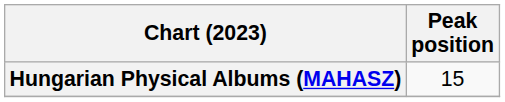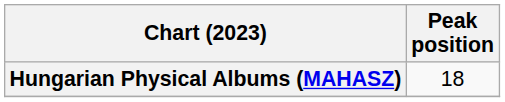Hungarian Physical Albums (MAHASZ) | Peak position: 15 -> 18
